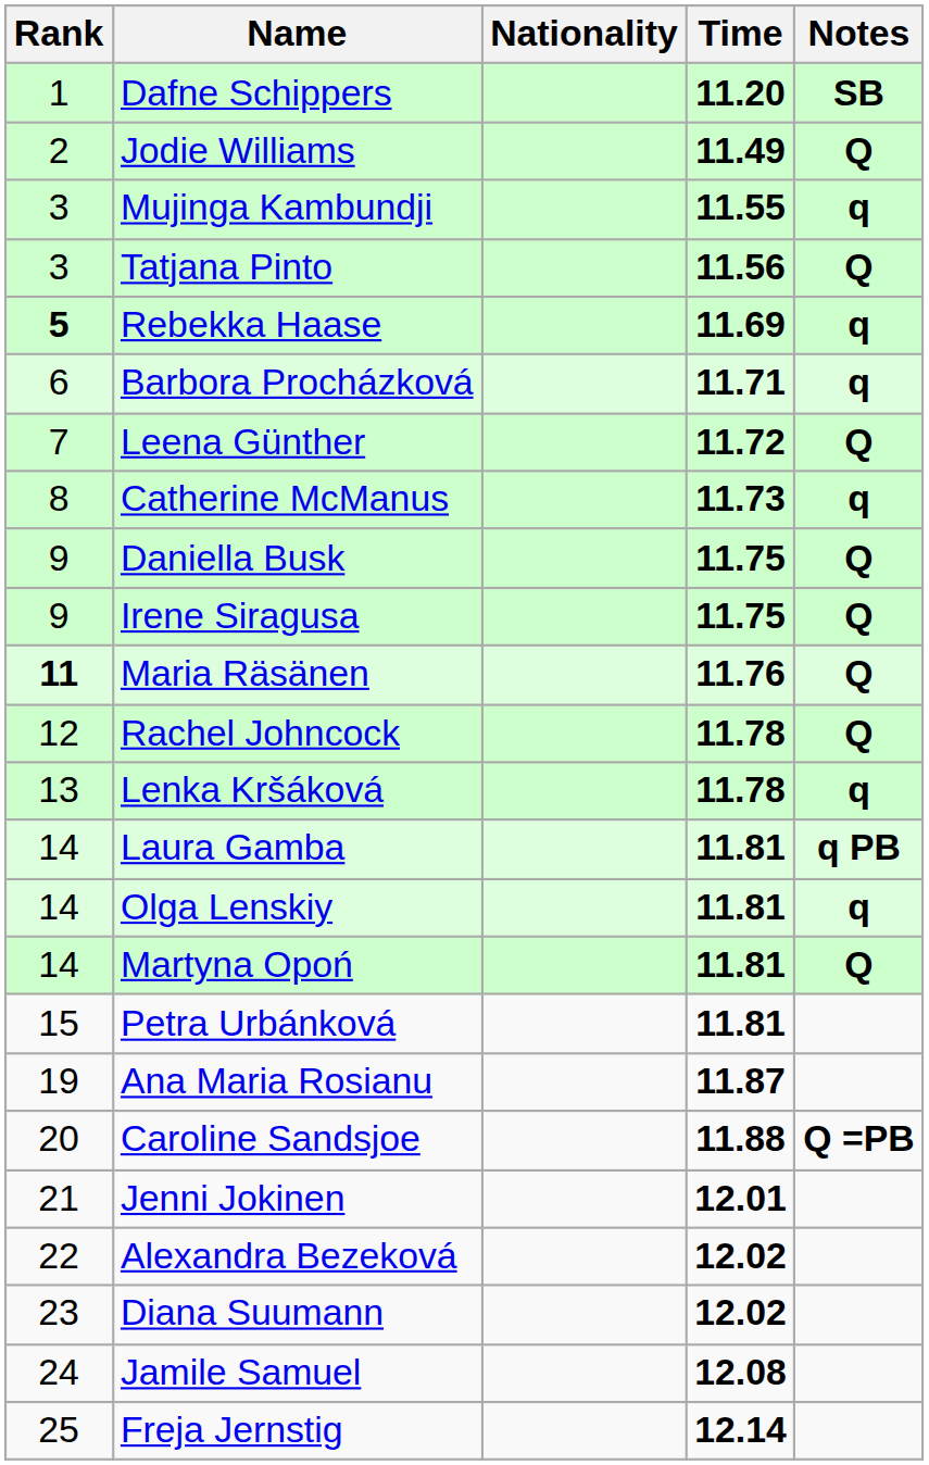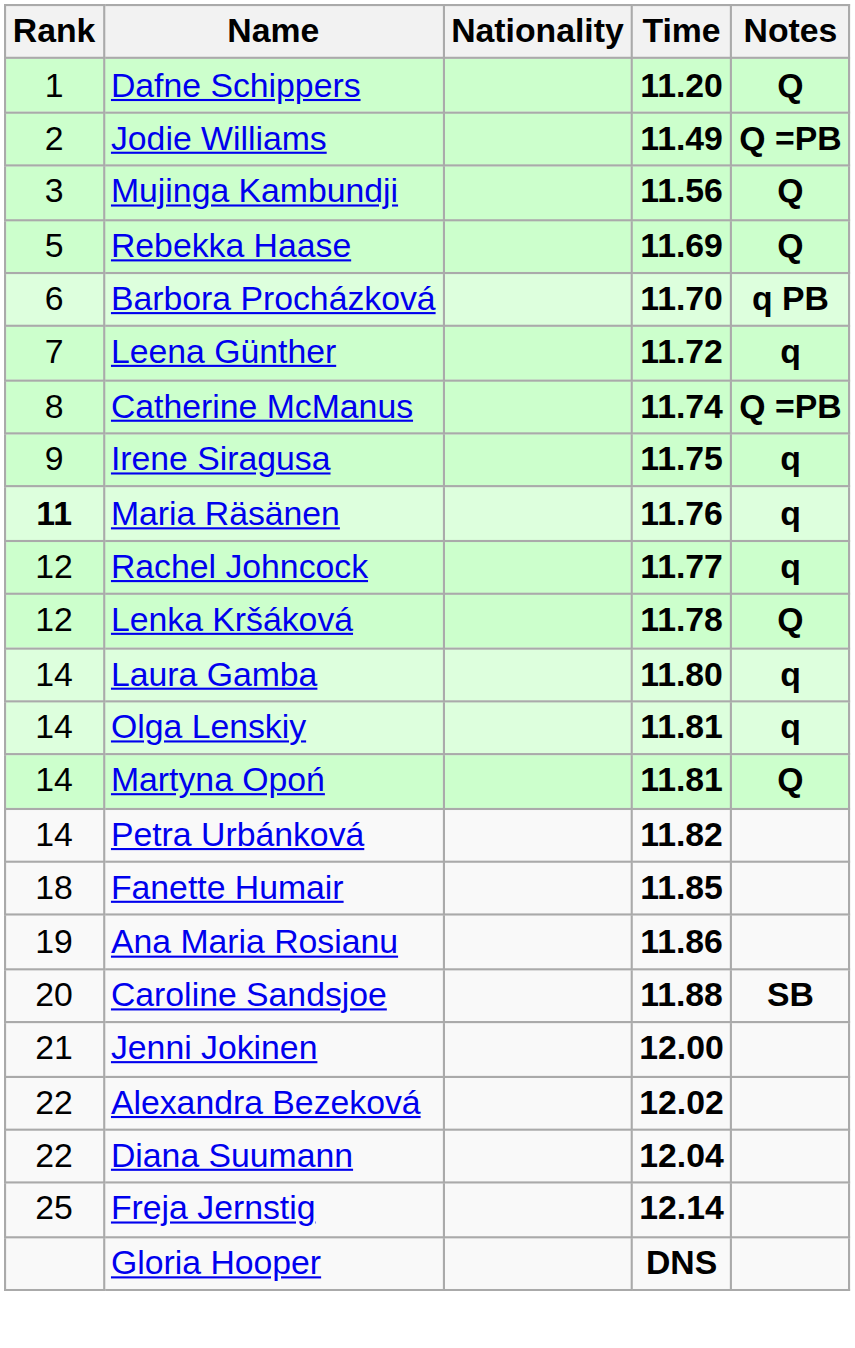Dafne Schippers | Notes: SB -> Q
Jodie Williams | Notes: Q -> Q =PB
Mujinga Kambundji | Time: 11.55 -> 11.56
Mujinga Kambundji | Notes: q -> Q
- row: 3 | Tatjana Pinto | 11.56 | Q
Rebekka Haase | Rank: bold -> normal
Rebekka Haase | Notes: q -> Q
Barbora Procházková | Time: 11.71 -> 11.70
Barbora Procházková | Notes: q -> q PB
Leena Günther | Notes: Q -> q
Catherine McManus | Time: 11.73 -> 11.74
Catherine McManus | Notes: q -> Q =PB
- row: 9 | Daniella Busk | 11.75 | Q
Irene Siragusa | Notes: Q -> q
Maria Räsänen | Notes: Q -> q
Rachel Johncock | Time: 11.78 -> 11.77
Rachel Johncock | Notes: Q -> q
Lenka Kršáková | Rank: 13 -> 12
Lenka Kršáková | Notes: q -> Q
Laura Gamba | Time: 11.81 -> 11.80
Laura Gamba | Notes: q PB -> q
Petra Urbánková | Rank: 15 -> 14
Petra Urbánková | Time: 11.81 -> 11.82
+ row: 18 | Fanette Humair | 11.85
Ana Maria Rosianu | Time: 11.87 -> 11.86
Caroline Sandsjoe | Notes: Q =PB -> SB
Jenni Jokinen | Time: 12.01 -> 12.00
Diana Suumann | Rank: 23 -> 22
Diana Suumann | Time: 12.02 -> 12.04
- row: 24 | Jamile Samuel | 12.08
+ row: Gloria Hooper | DNS
